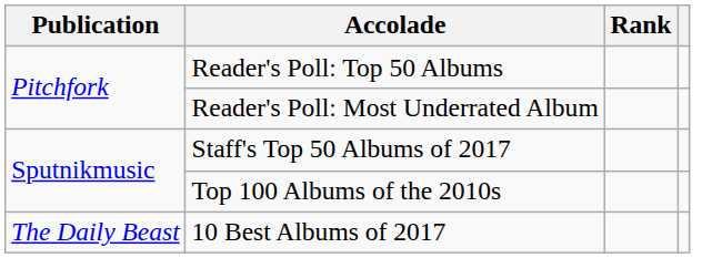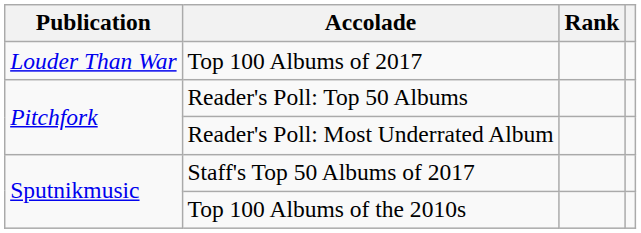+ row: Louder Than War | Top 100 Albums of 2017
- row: The Daily Beast | 10 Best Albums of 2017
